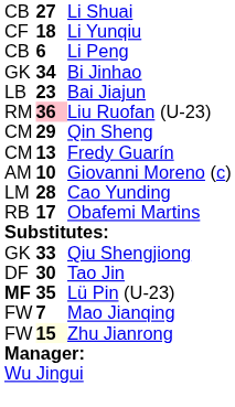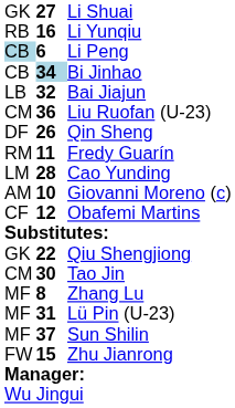Li Shuai | column 1: CB -> GK
Li Yunqiu | column 1: CF -> RB
Li Yunqiu | column 2: 18 -> 16
Li Peng | column 1: no background -> lightblue background
Bi Jinhao | column 1: GK -> CB
Bi Jinhao | column 2: no background -> lightblue background
Bai Jiajun | column 2: 23 -> 32
Liu Ruofan (U-23) | column 1: RM -> CM
Liu Ruofan (U-23) | column 2: pink background -> no background
Qin Sheng | column 1: CM -> DF
Qin Sheng | column 2: 29 -> 26
Fredy Guarín | column 1: CM -> RM
Fredy Guarín | column 2: 13 -> 11
rows swapped: Cao Yunding <-> Giovanni Moreno (c)
Obafemi Martins | column 1: RB -> CF
Obafemi Martins | column 2: 17 -> 12
Qiu Shengjiong | column 2: 33 -> 22
Tao Jin | column 1: DF -> CM
+ row: MF | 8 | Zhang Lu
Lü Pin (U-23) | column 1: bold -> normal
Lü Pin (U-23) | column 2: 35 -> 31
+ row: MF | 37 | Sun Shilin
- row: FW | 7 | Mao Jianqing
Zhu Jianrong | column 2: lightyellow background -> no background
